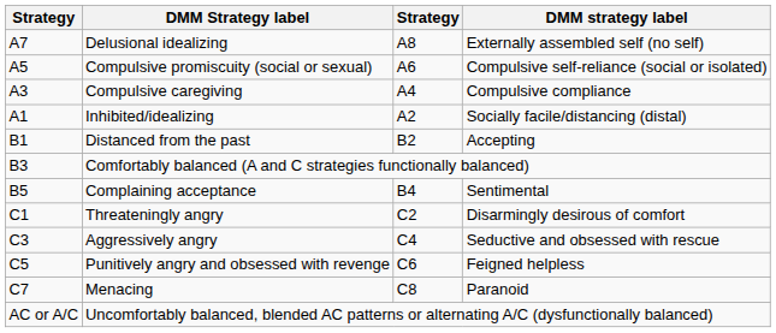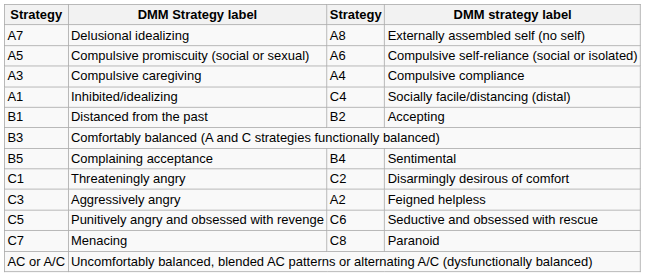Inhibited/idealizing | column 3: A2 -> C4
Aggressively angry | column 3: C4 -> A2
Aggressively angry | DMM strategy label: Seductive and obsessed with rescue -> Feigned helpless
Punitively angry and obsessed with revenge | DMM strategy label: Feigned helpless -> Seductive and obsessed with rescue
